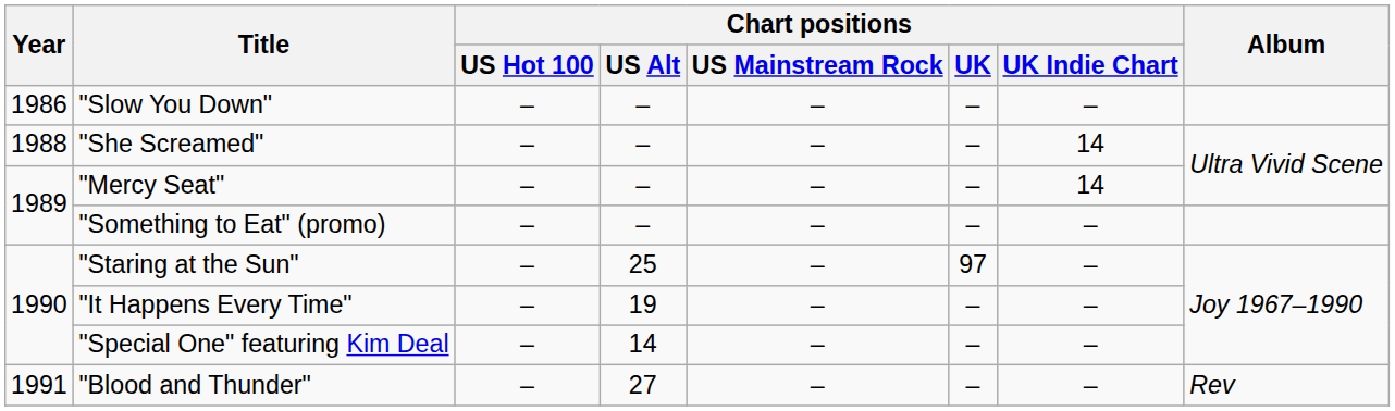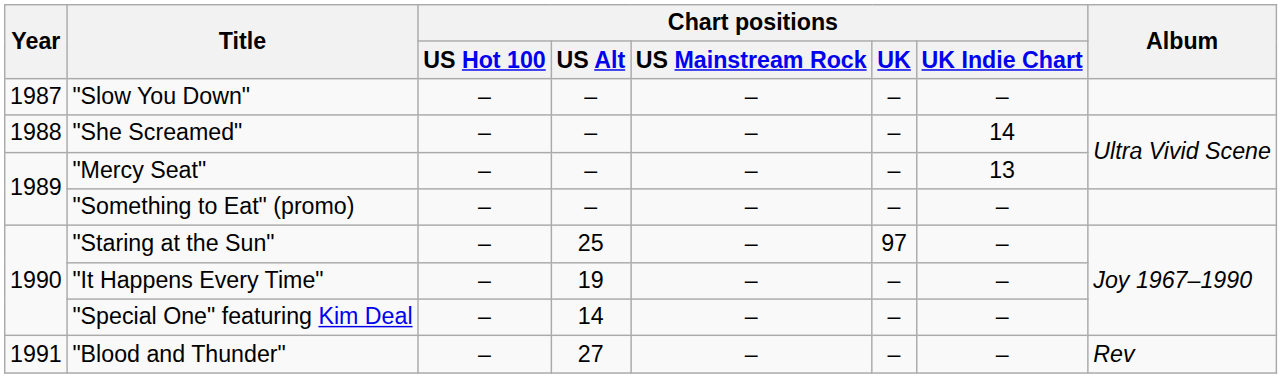"Slow You Down" | Year: 1986 -> 1987
"Mercy Seat" | Chart positions / UK Indie Chart: 14 -> 13
